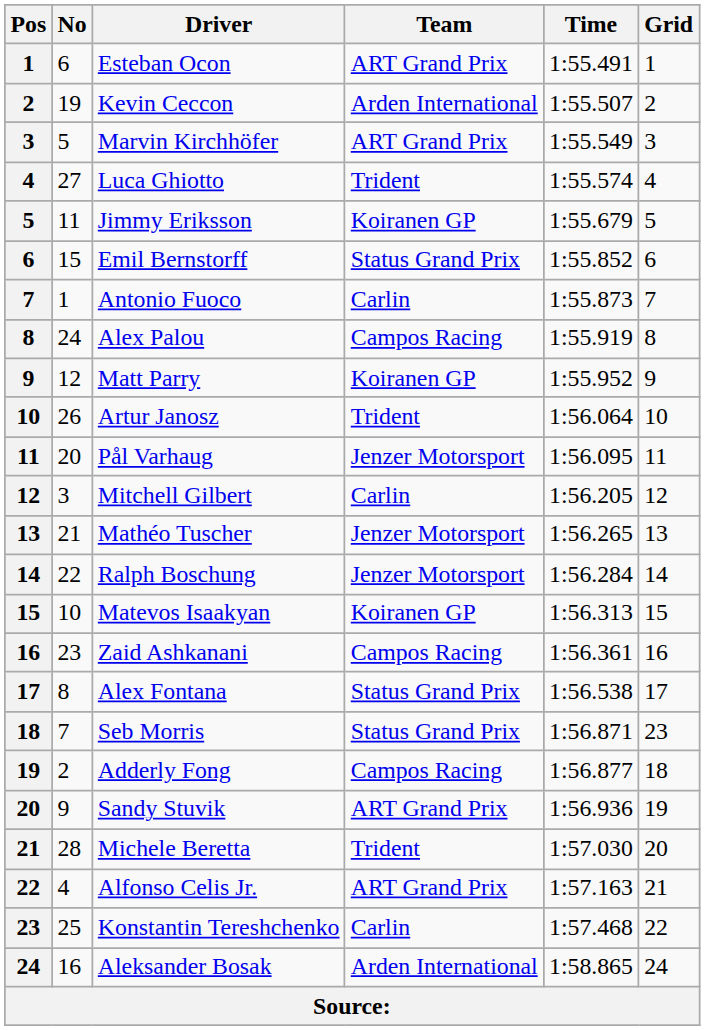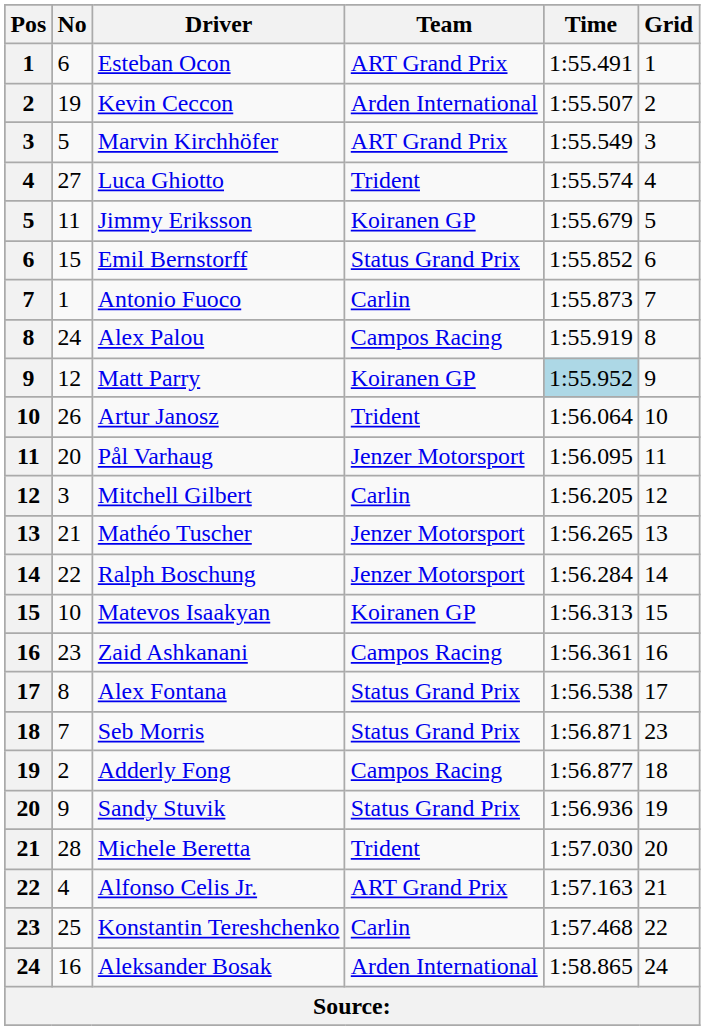Matt Parry | Time: no background -> lightblue background
Sandy Stuvik | Team: ART Grand Prix -> Status Grand Prix
